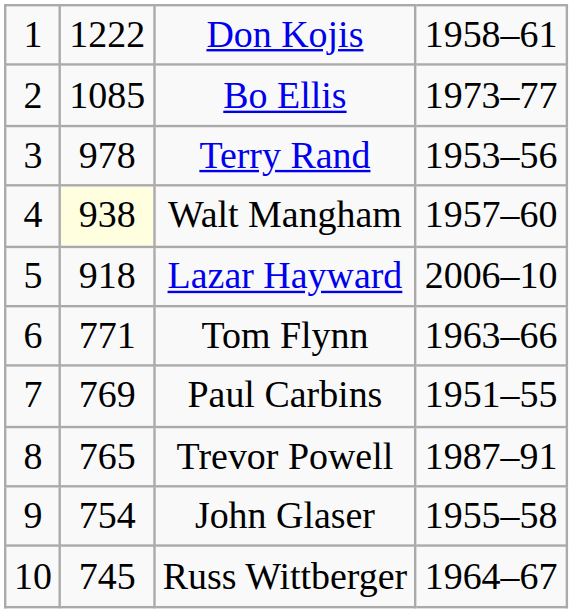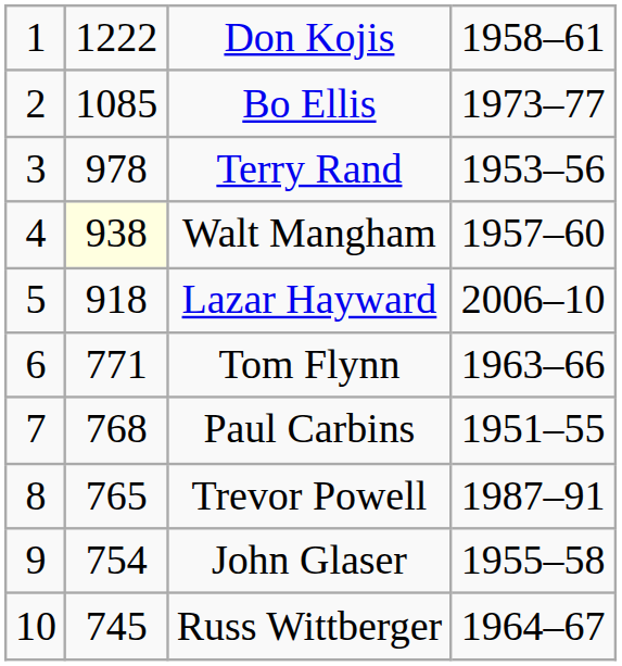Paul Carbins | column 2: 769 -> 768
